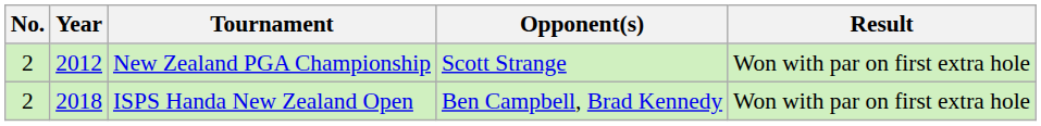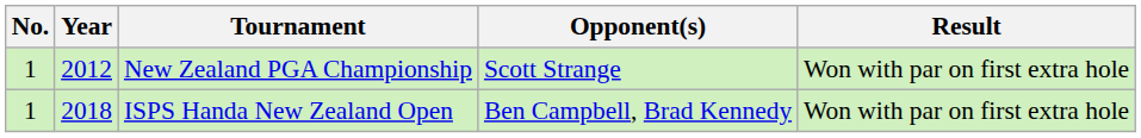New Zealand PGA Championship | No.: 2 -> 1
ISPS Handa New Zealand Open | No.: 2 -> 1
